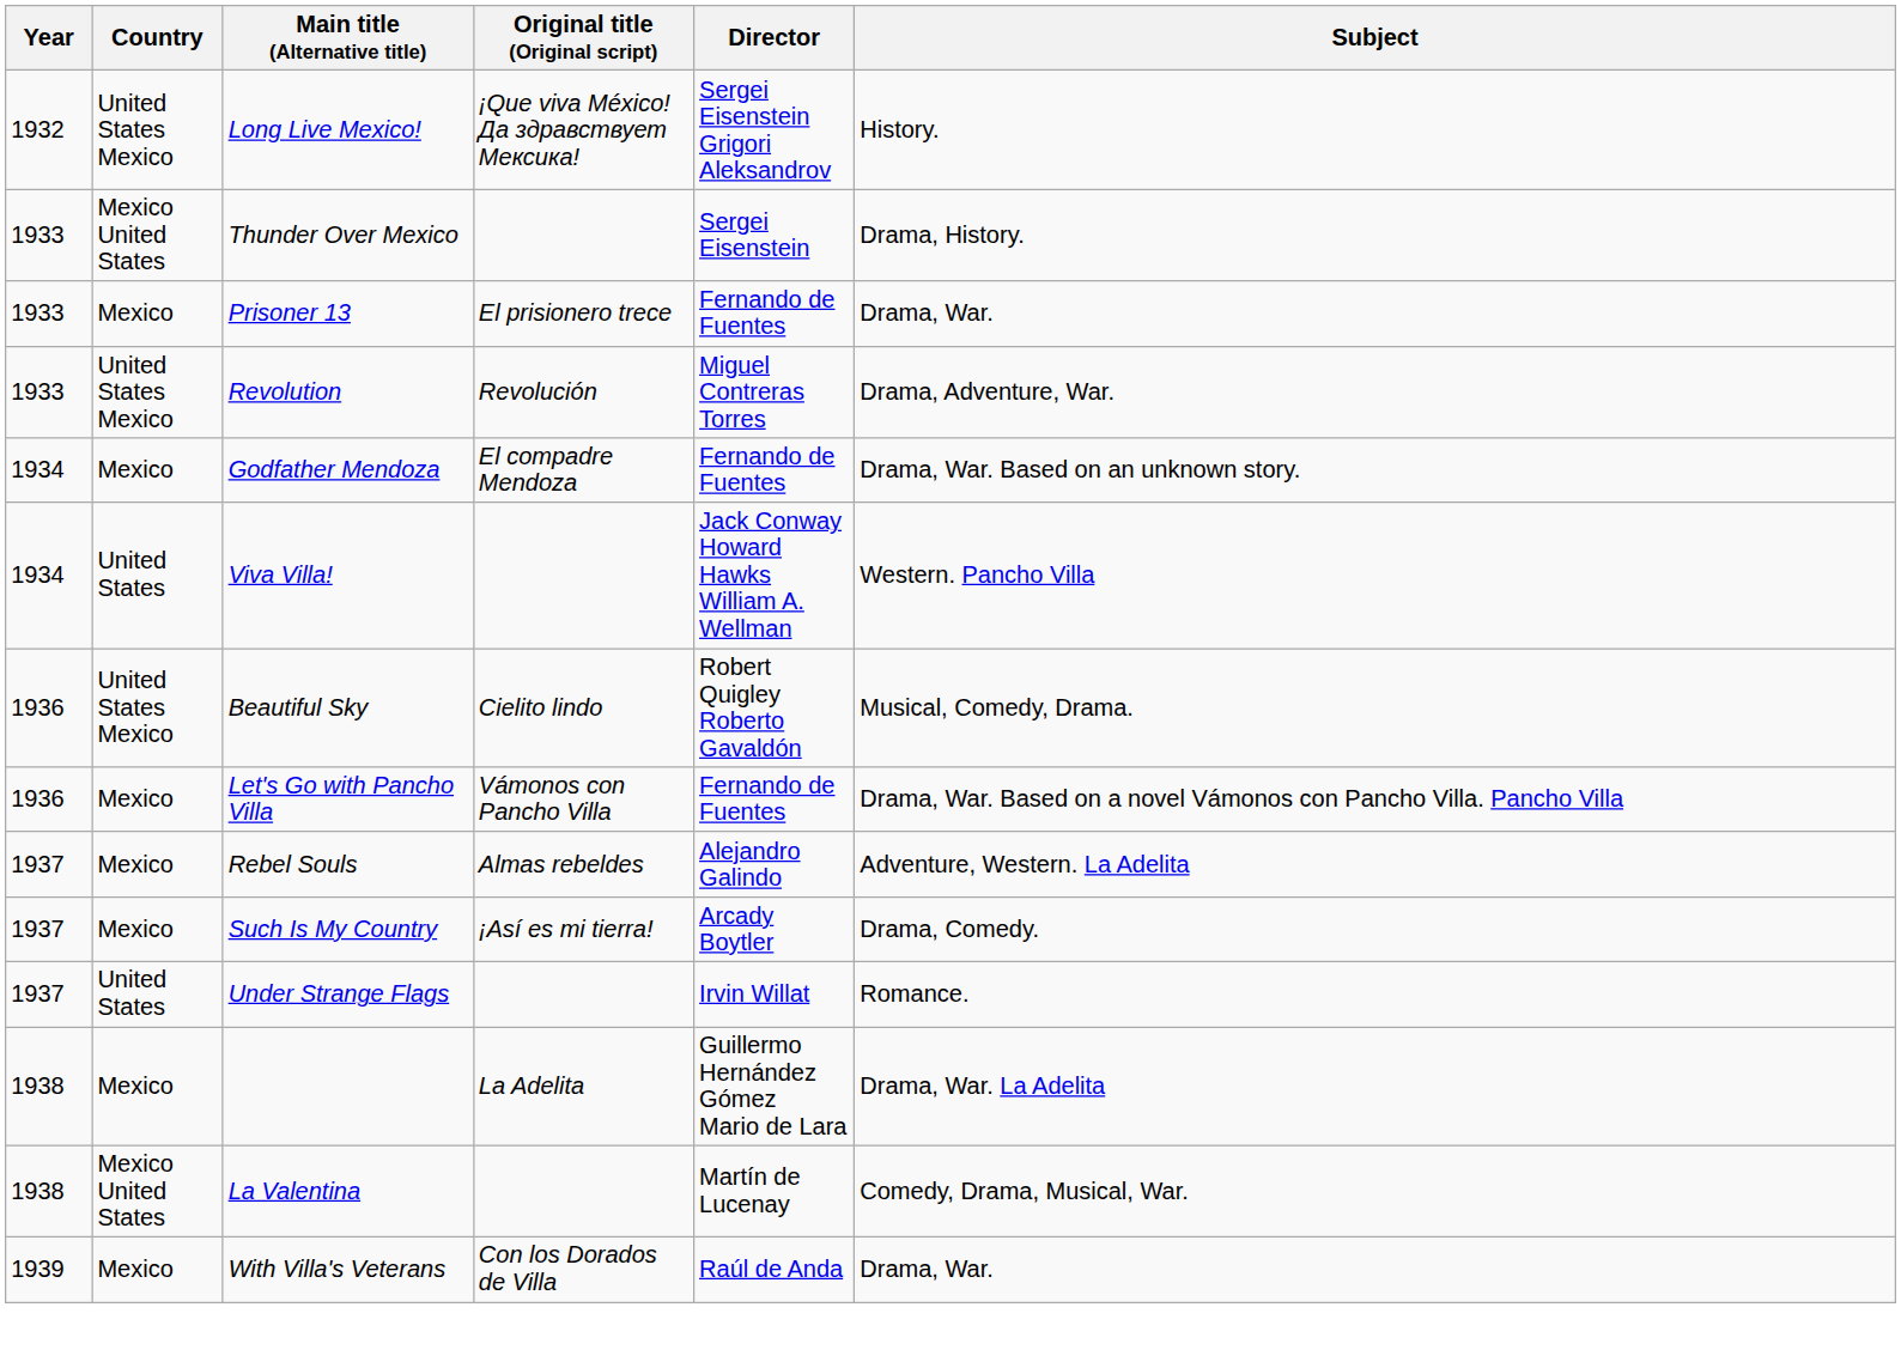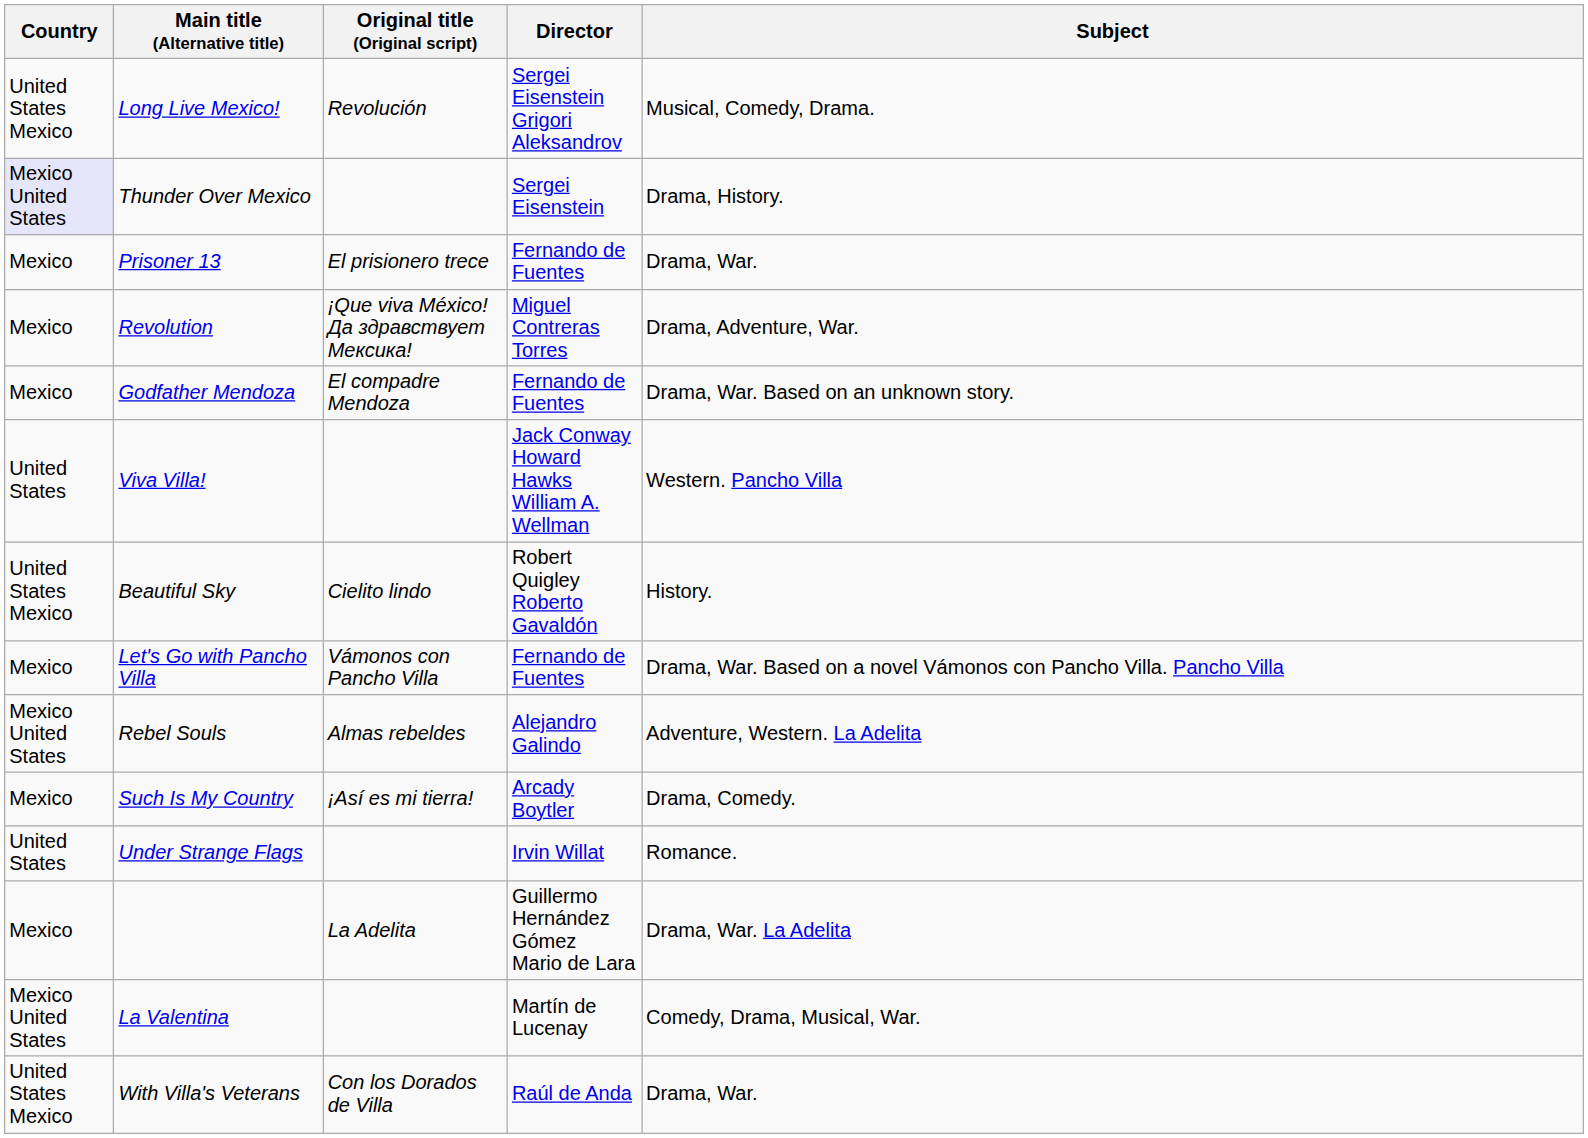- column: Year | 1932 | 1933 | 1933 | 1933 | 1934 | 1934 | 1936 | 1936 | 1937 | 1937 | 1937 | 1938 | 1938 | 1939
Long Live Mexico! | Original title (Original script): ¡Que viva México! Да здравствует Мексика! -> Revolución
Long Live Mexico! | Subject: History. -> Musical, Comedy, Drama.
Thunder Over Mexico | Country: no background -> lavender background
Revolution | Country: United States Mexico -> Mexico
Revolution | Original title (Original script): Revolución -> ¡Que viva México! Да здравствует Мексика!
Beautiful Sky | Subject: Musical, Comedy, Drama. -> History.
Rebel Souls | Country: Mexico -> Mexico United States
With Villa's Veterans | Country: Mexico -> United States Mexico
